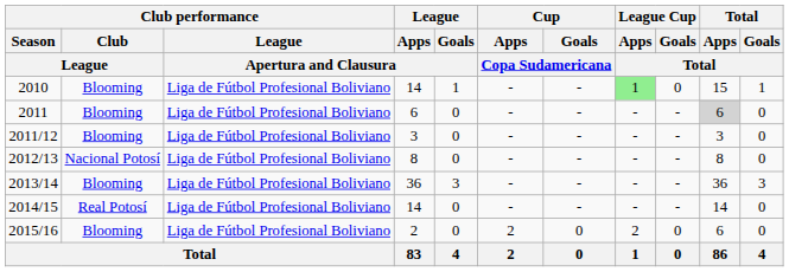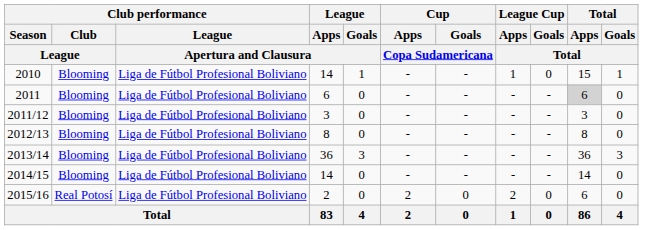2010 | League Cup / Apps / Total: lightgreen background -> no background
2012/13 | Club performance / Club / League: Nacional Potosí -> Blooming
2014/15 | Club performance / Club / League: Real Potosí -> Blooming
2015/16 | Club performance / Club / League: Blooming -> Real Potosí
